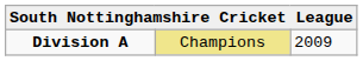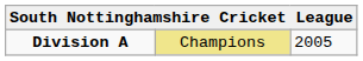Division A | column 3: 2009 -> 2005
